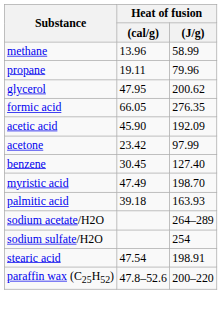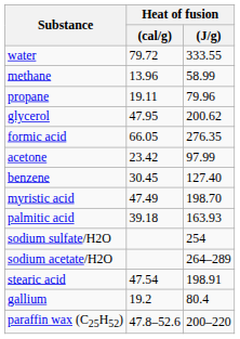+ row: water | 79.72 | 333.55
- row: acetic acid | 45.90 | 192.09
rows swapped: sodium acetate/H2O <-> sodium sulfate/H2O
+ row: gallium | 19.2 | 80.4
